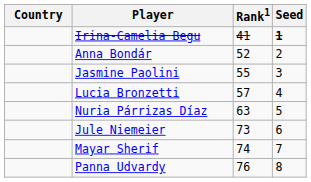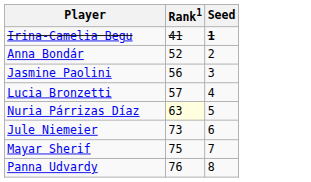- column: Country
Jasmine Paolini | Rank1: 55 -> 56
Nuria Párrizas Díaz | Rank1: no background -> lightyellow background
Mayar Sherif | Rank1: 74 -> 75
